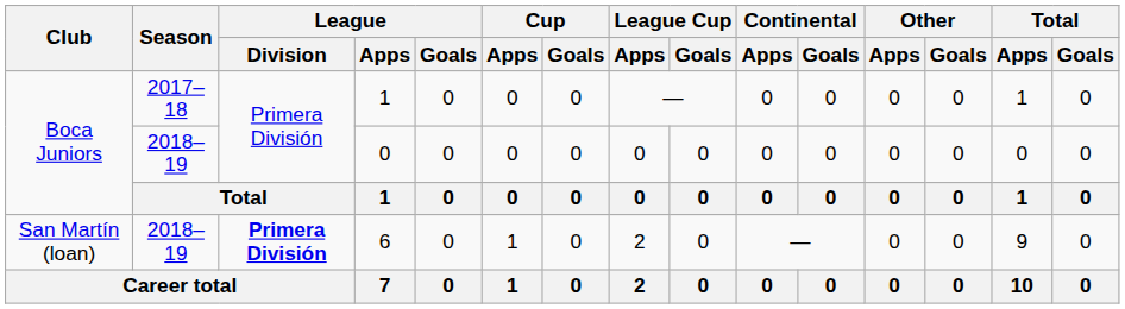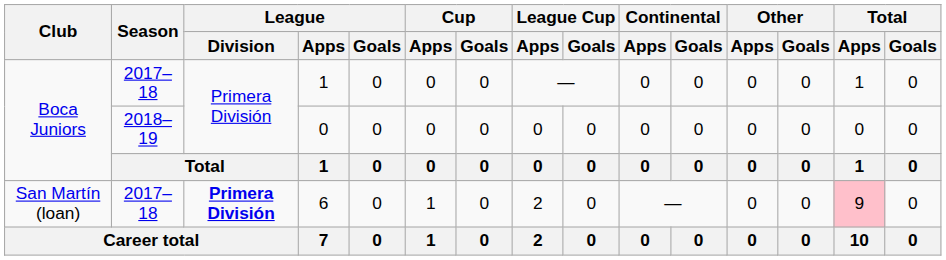6 | Season: 2018–19 -> 2017–18
6 | Total / Apps: no background -> pink background
